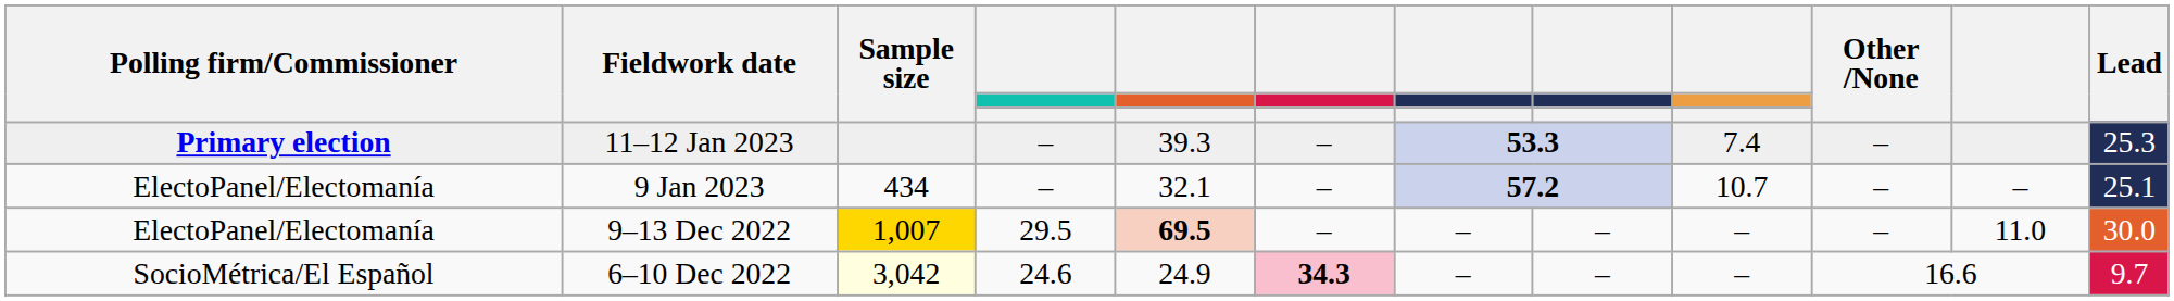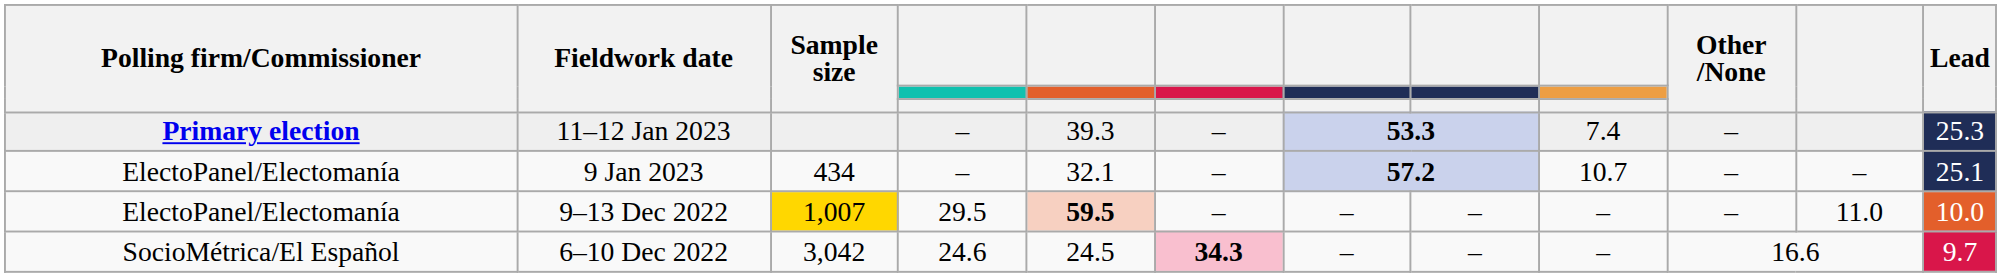9–13 Dec 2022 | column 5: 69.5 -> 59.5
9–13 Dec 2022 | Lead: 30.0 -> 10.0
6–10 Dec 2022 | Sample size: lightyellow background -> no background
6–10 Dec 2022 | column 5: 24.9 -> 24.5
